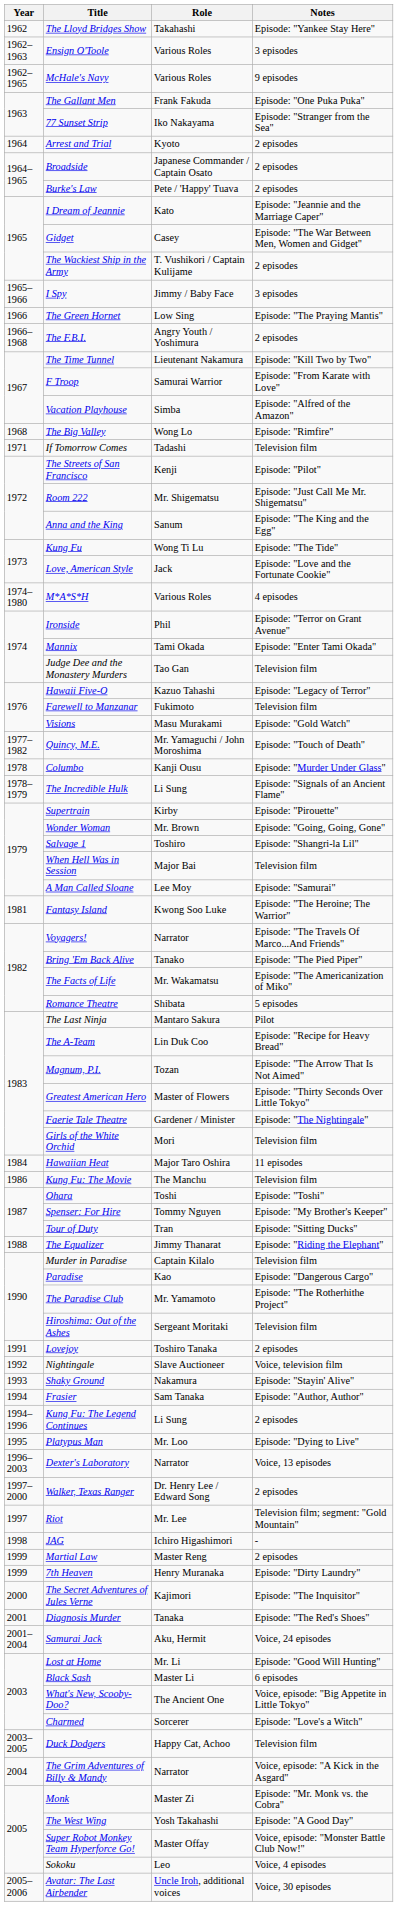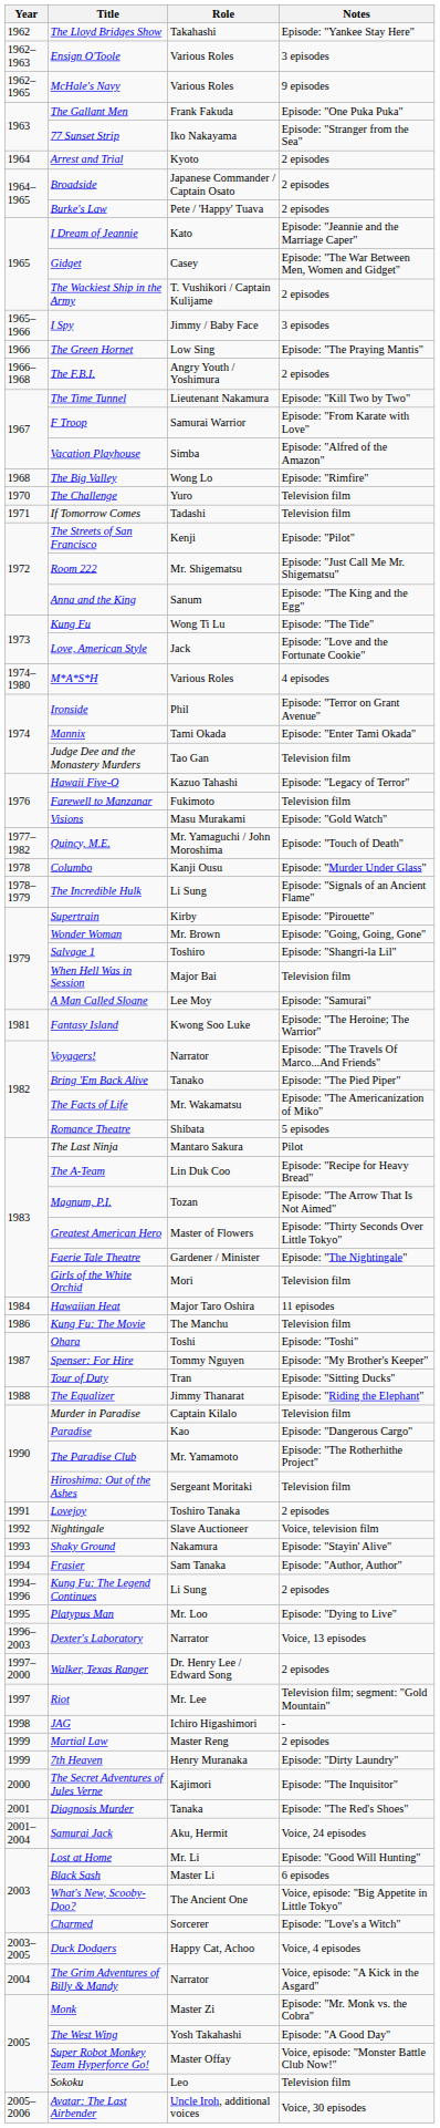+ row: 1970 | The Challenge | Yuro | Television film
Duck Dodgers | Notes: Television film -> Voice, 4 episodes
Sokoku | Notes: Voice, 4 episodes -> Television film
